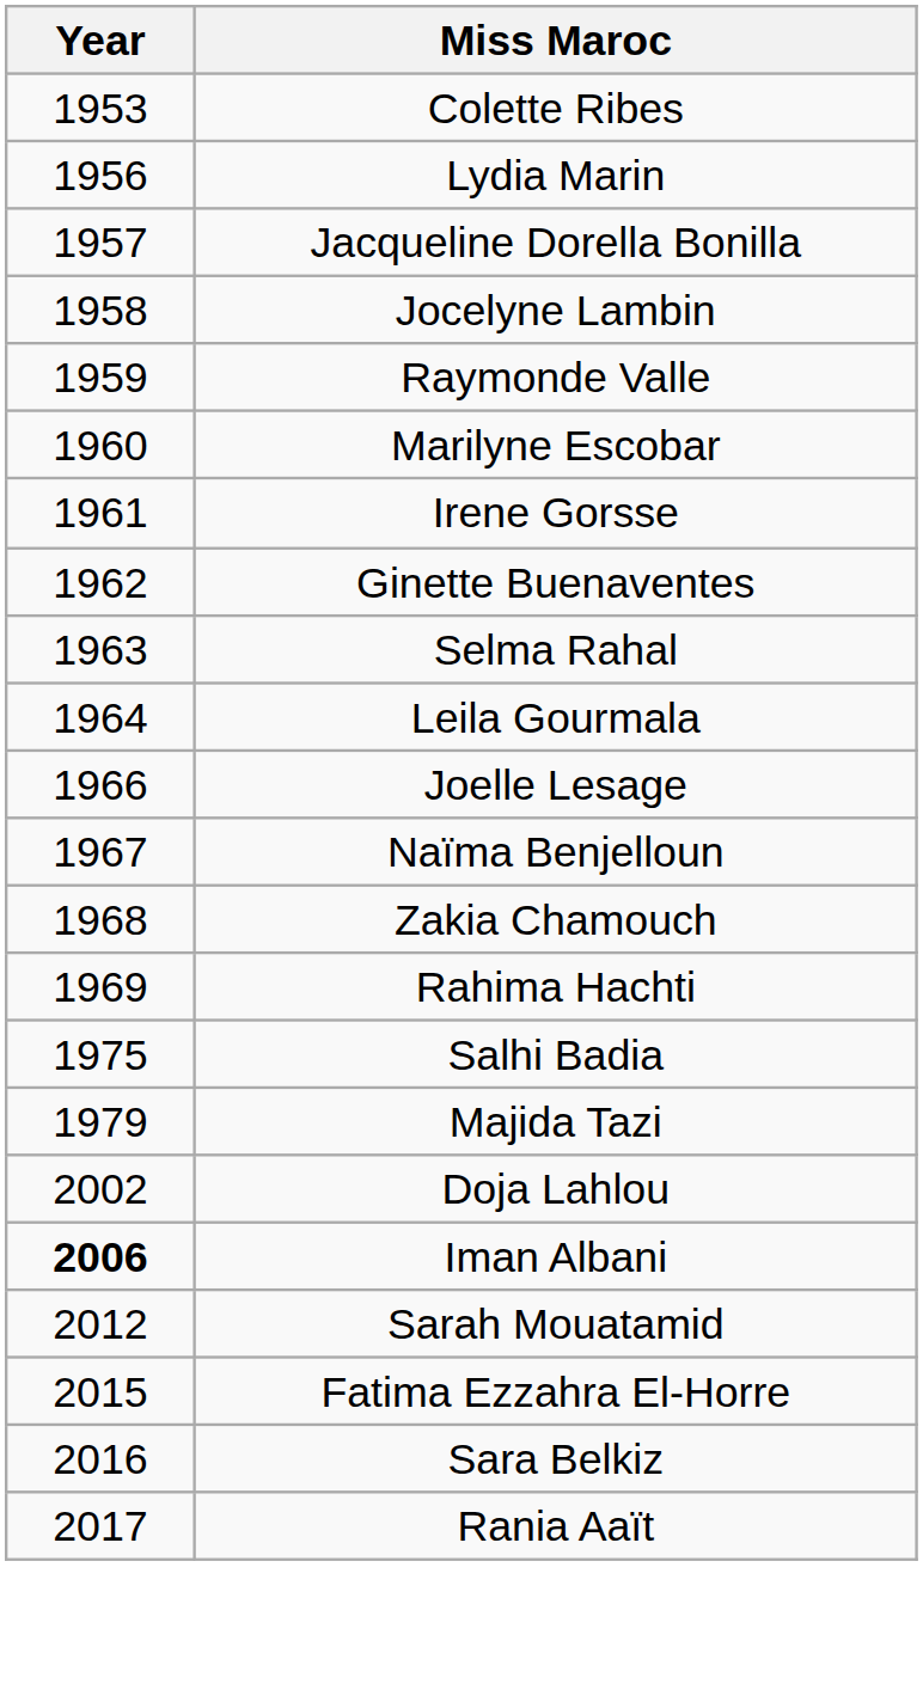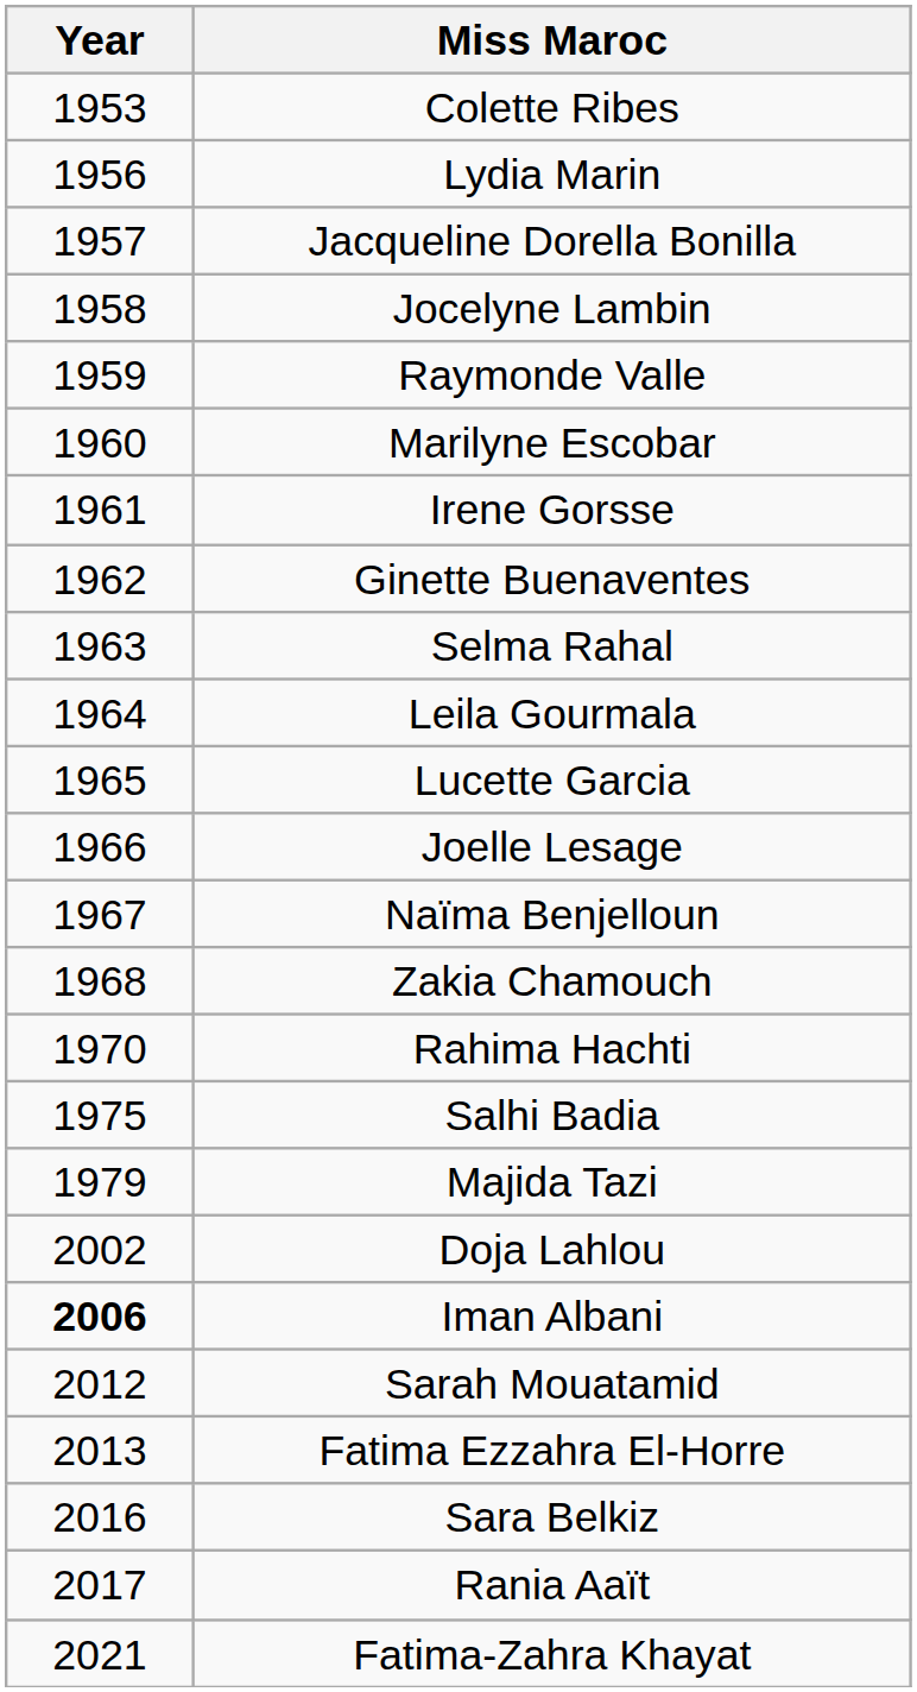+ row: 1965 | Lucette Garcia
Rahima Hachti | Year: 1969 -> 1970
Fatima Ezzahra El-Horre | Year: 2015 -> 2013
+ row: 2021 | Fatima-Zahra Khayat
